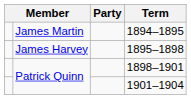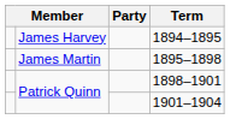1894–1895 | column 2: James Martin -> James Harvey
1895–1898 | column 2: James Harvey -> James Martin
